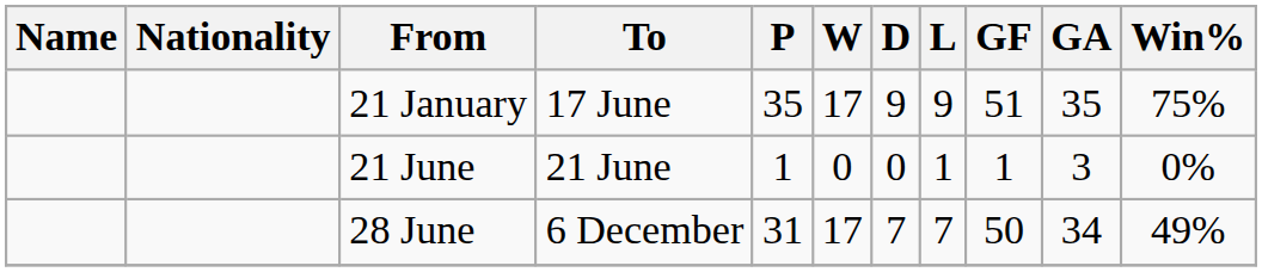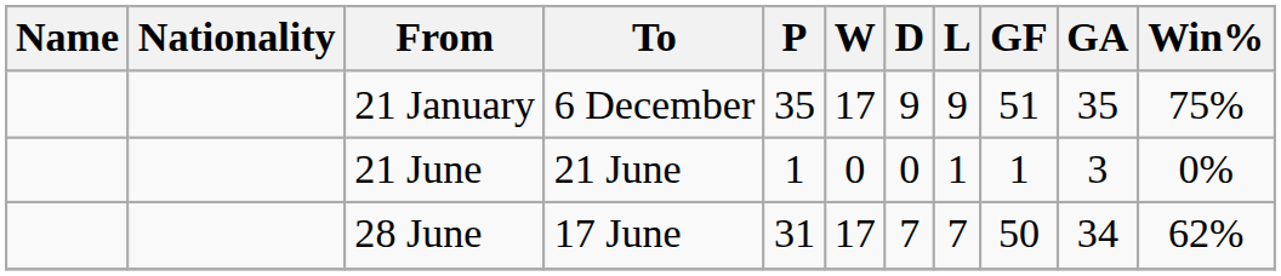21 January | To: 17 June -> 6 December
28 June | To: 6 December -> 17 June
28 June | Win%: 49% -> 62%
